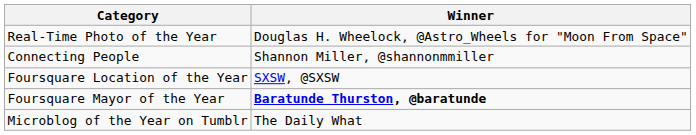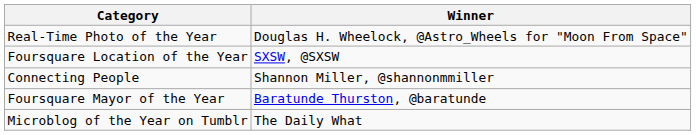rows swapped: Connecting People <-> Foursquare Location of the Year
Foursquare Mayor of the Year | Winner: bold -> normal
